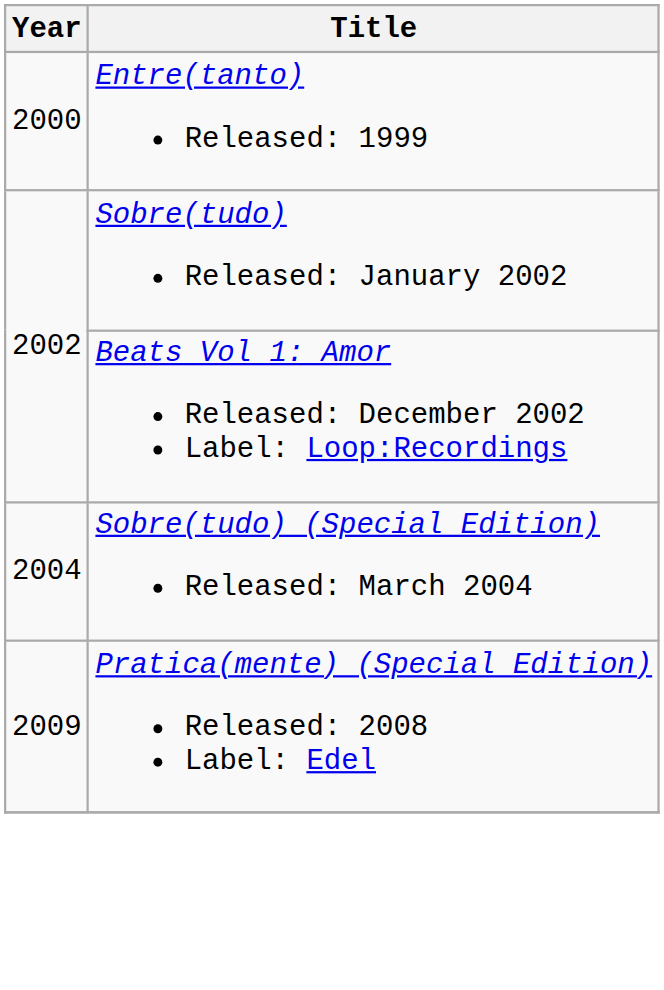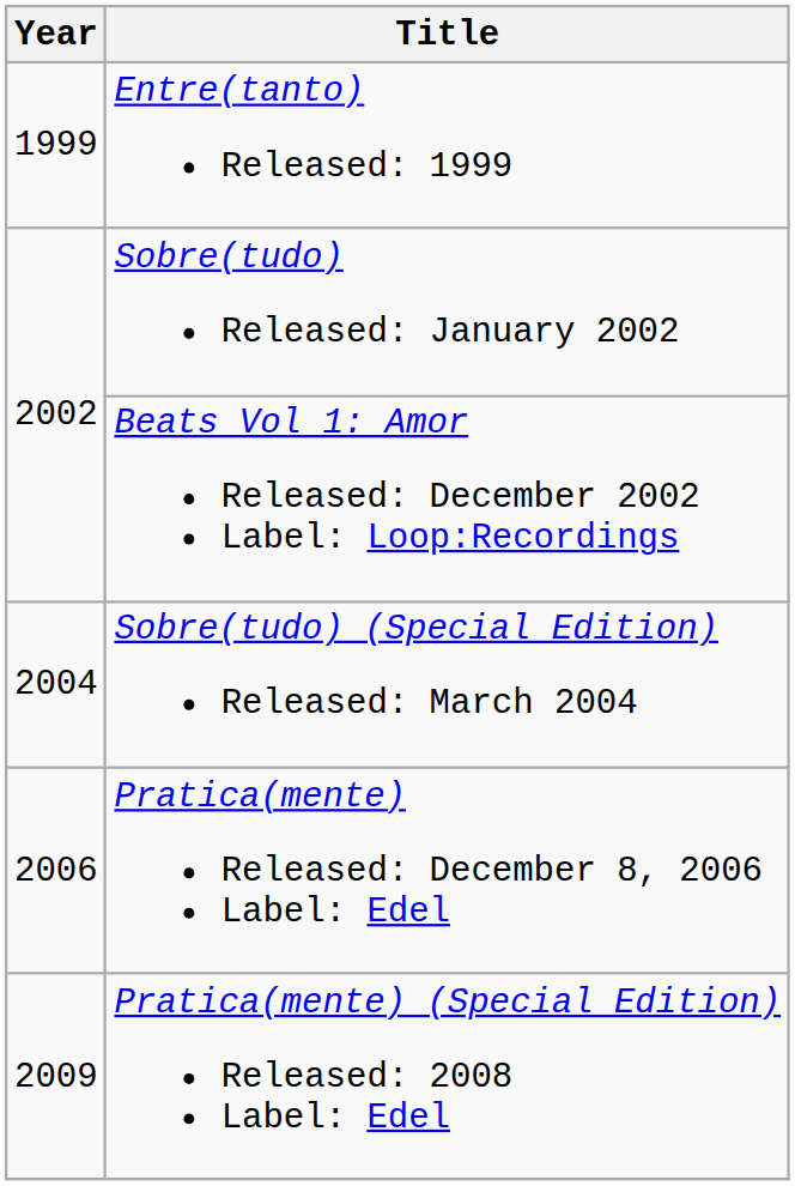Entre(tanto) Released: 1999 | Year: 2000 -> 1999
+ row: 2006 | Pratica(mente) Released: December 8, 2006 Label: Edel
